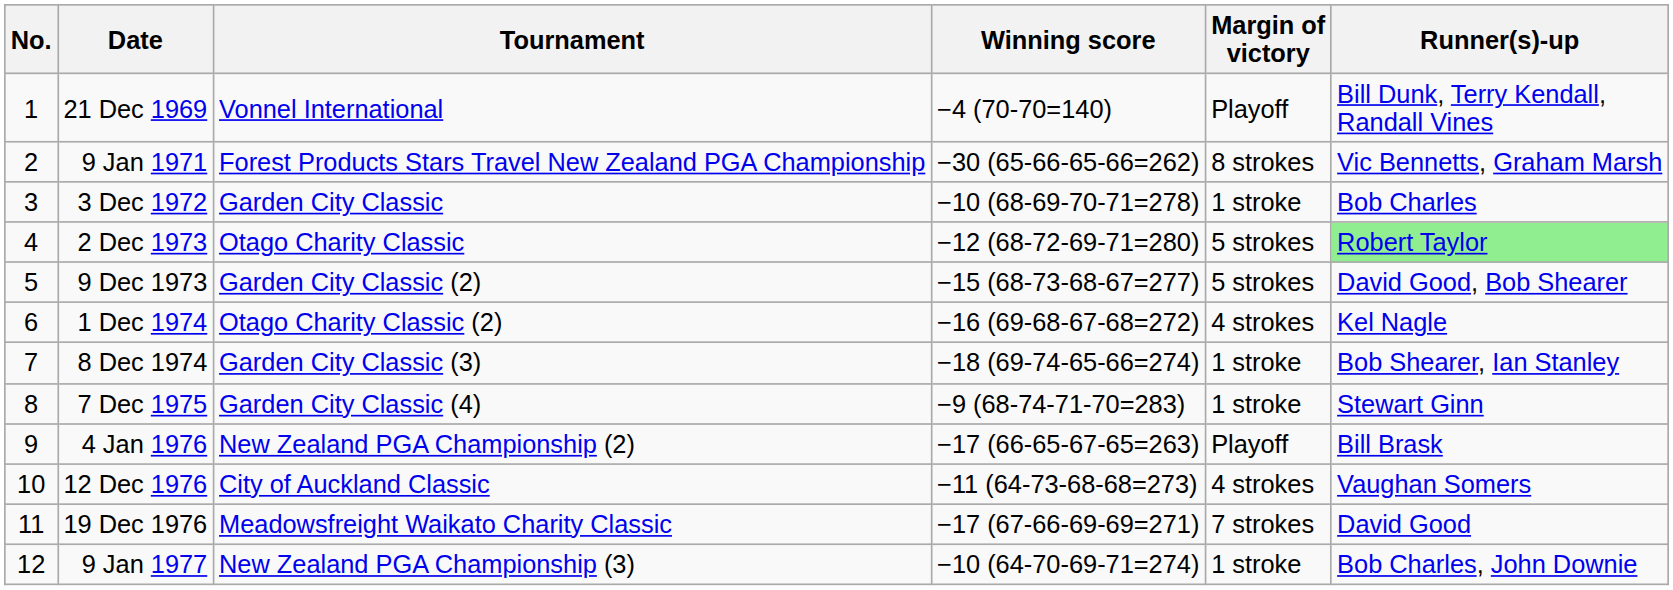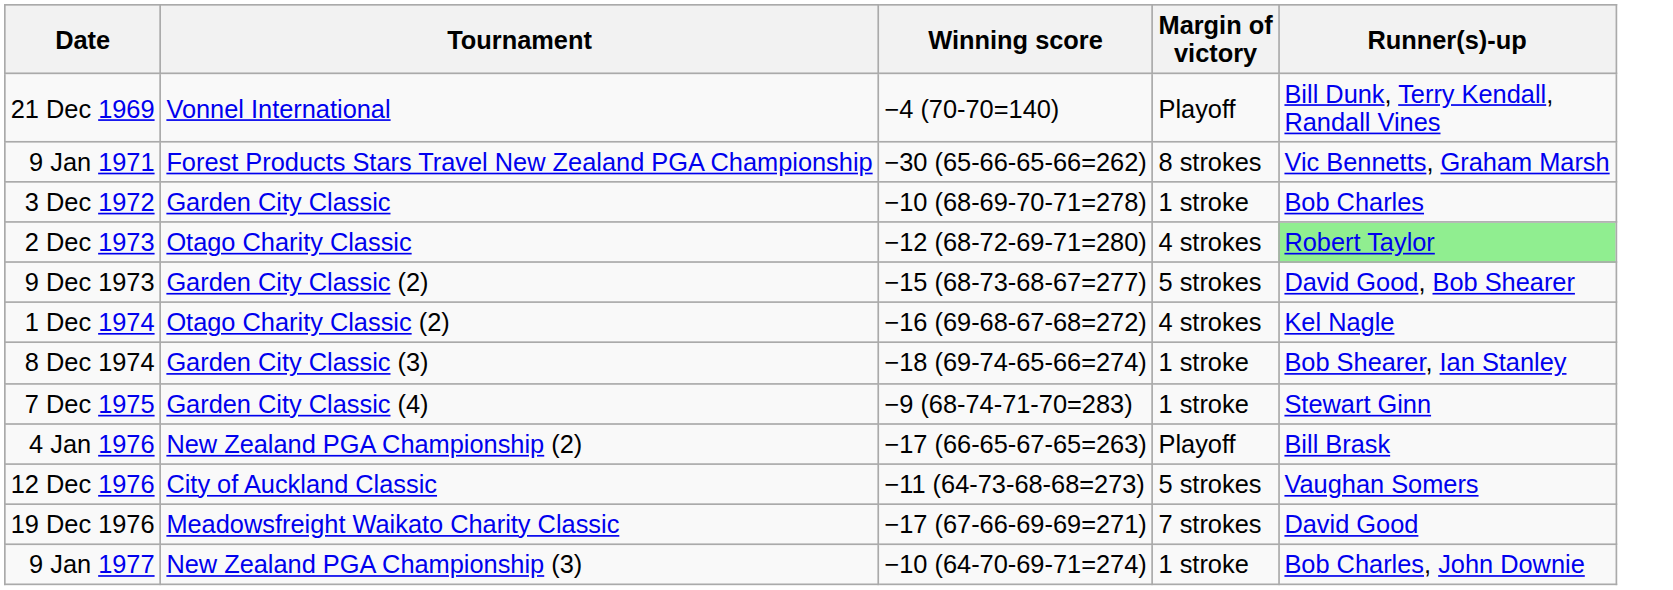- column: No. | 1 | 2 | 3 | 4 | 5 | 6 | 7 | 8 | 9 | 10 | 11 | 12
2 Dec 1973 | Margin of victory: 5 strokes -> 4 strokes
12 Dec 1976 | Margin of victory: 4 strokes -> 5 strokes
